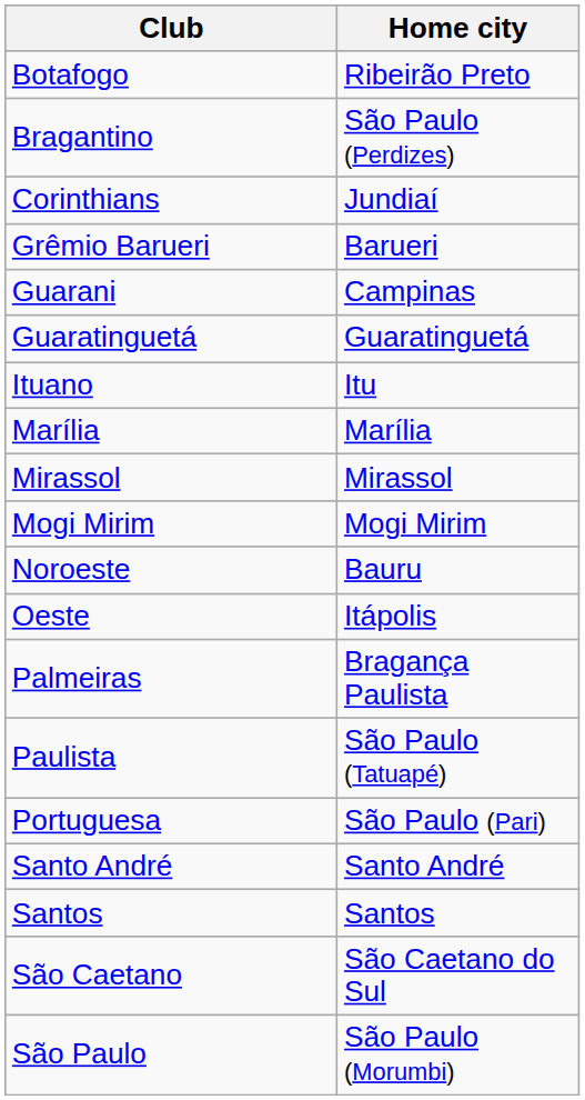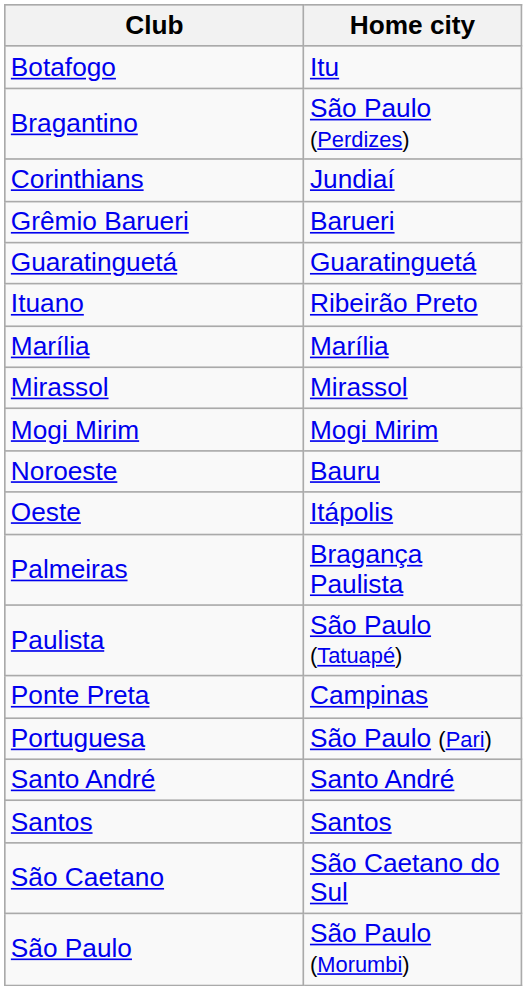Botafogo | Home city: Ribeirão Preto -> Itu
- row: Guarani | Campinas
Ituano | Home city: Itu -> Ribeirão Preto
+ row: Ponte Preta | Campinas
